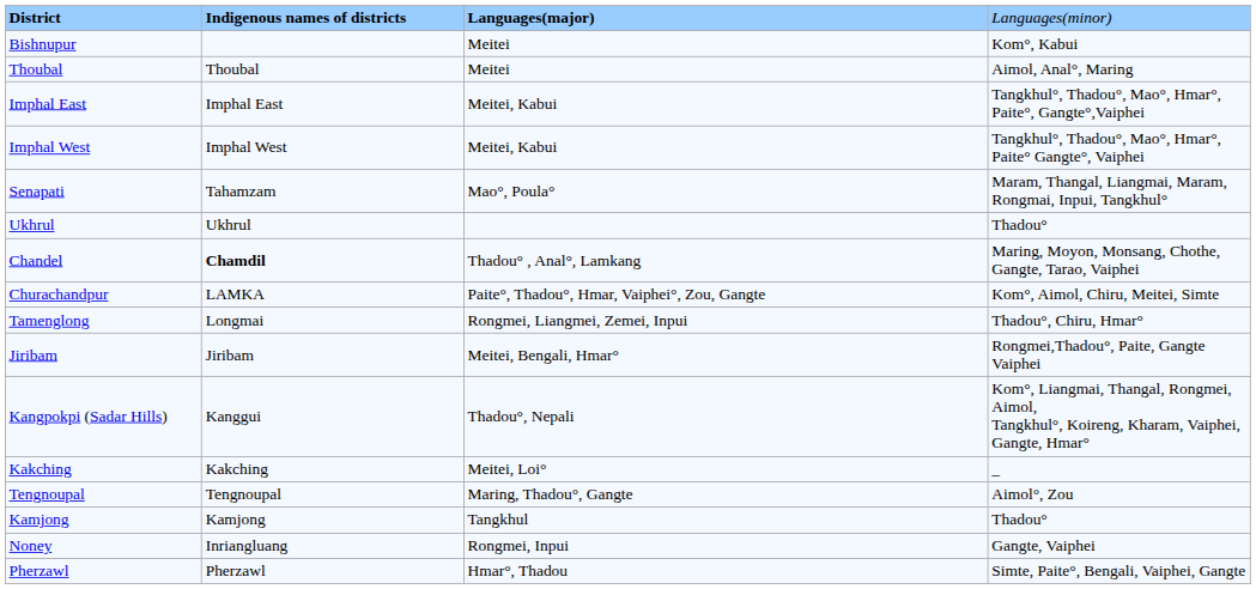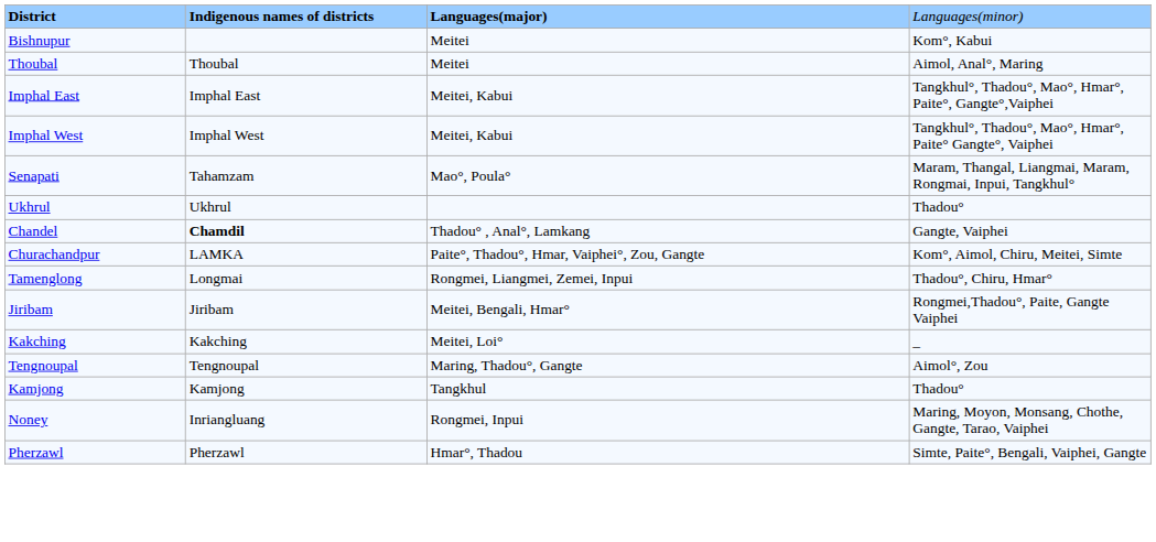Chandel | column 4: Maring, Moyon, Monsang, Chothe, Gangte, Tarao, Vaiphei -> Gangte, Vaiphei
- row: Kangpokpi (Sadar Hills) | Kanggui | Thadou°, Nepali | Kom°, Liangmai, Thangal, Rongmei, Aimol, Tangkhul°, Koireng, Kharam, Vaiphei, Gangte, Hmar°
Noney | column 4: Gangte, Vaiphei -> Maring, Moyon, Monsang, Chothe, Gangte, Tarao, Vaiphei
